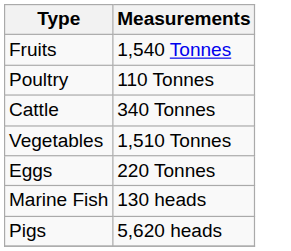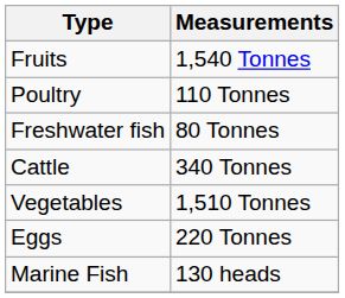+ row: Freshwater fish | 80 Tonnes
- row: Pigs | 5,620 heads
